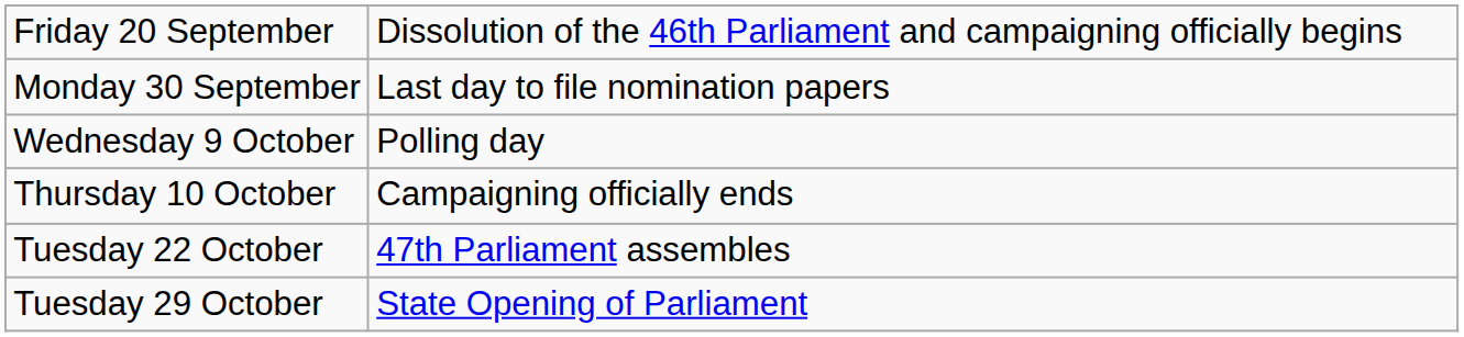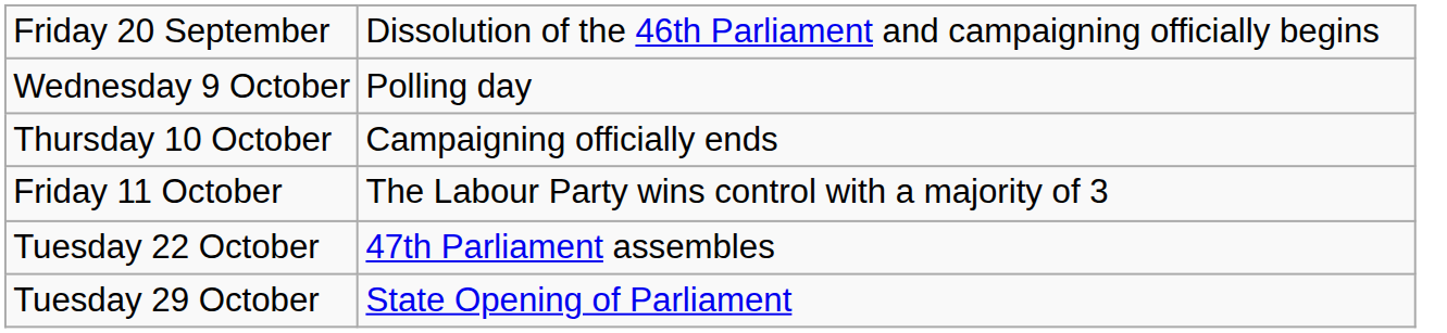- row: Monday 30 September | Last day to file nomination papers
+ row: Friday 11 October | The Labour Party wins control with a majority of 3
